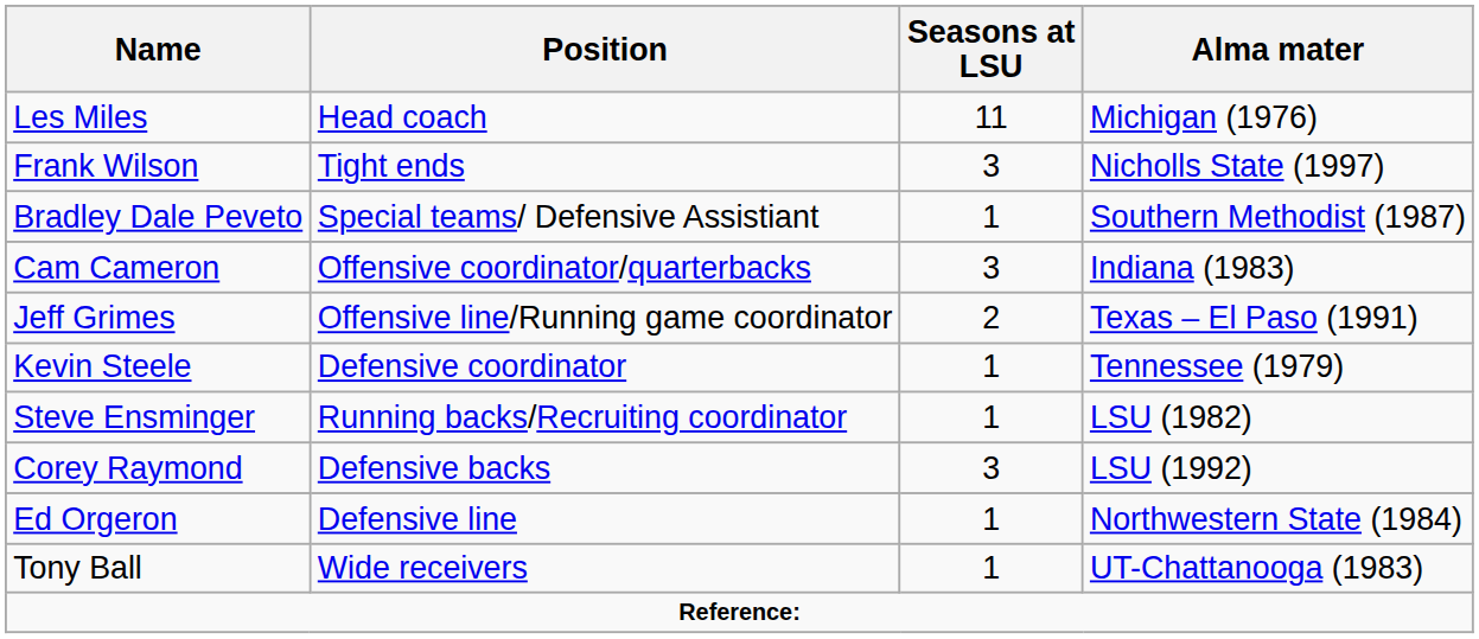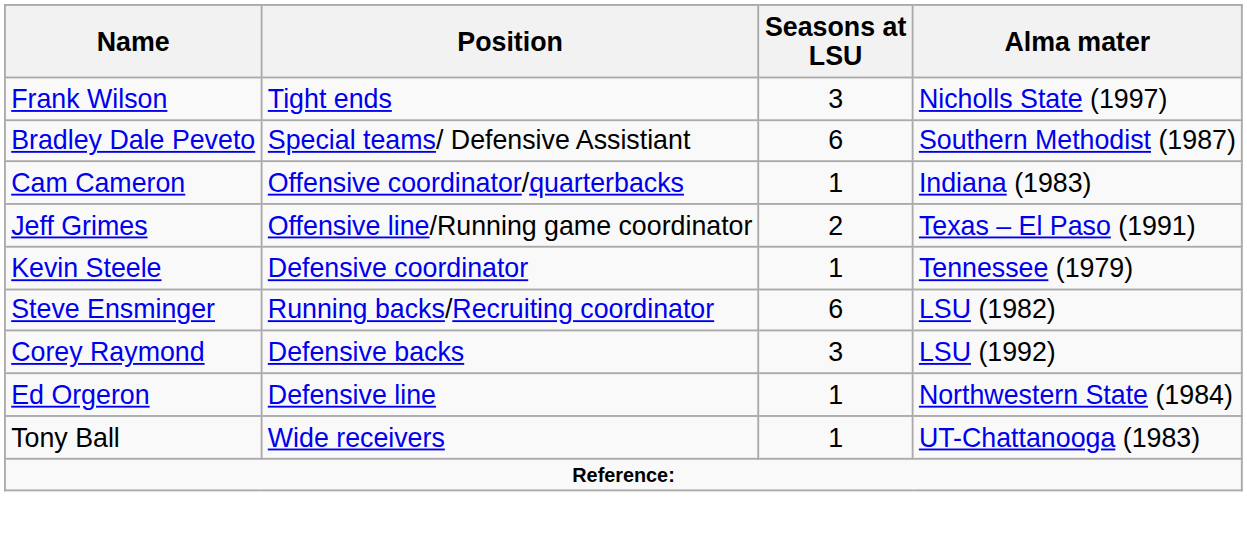- row: Les Miles | Head coach | 11 | Michigan (1976)
Bradley Dale Peveto | Seasons at LSU: 1 -> 6
Cam Cameron | Seasons at LSU: 3 -> 1
Steve Ensminger | Seasons at LSU: 1 -> 6
